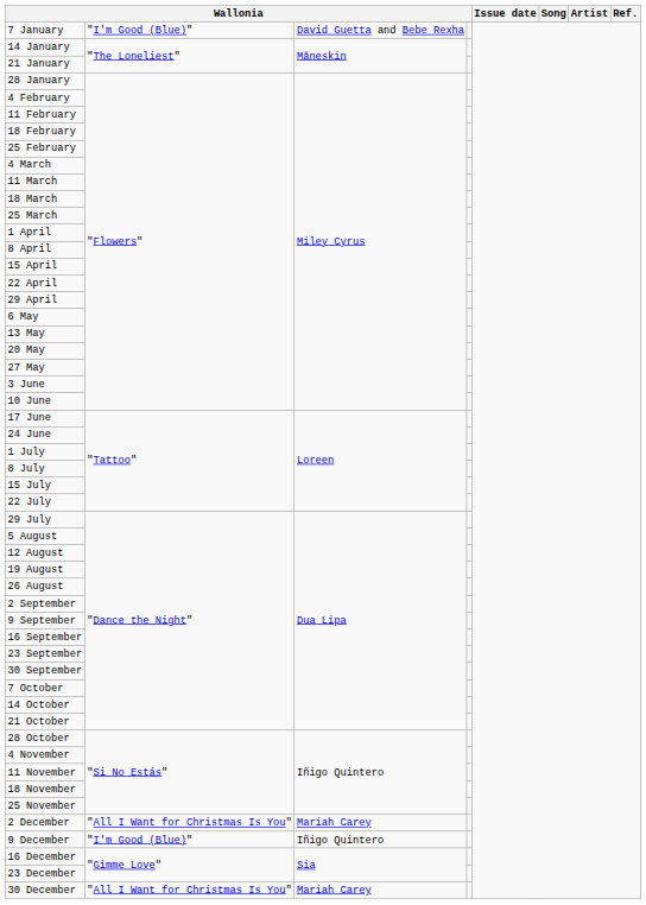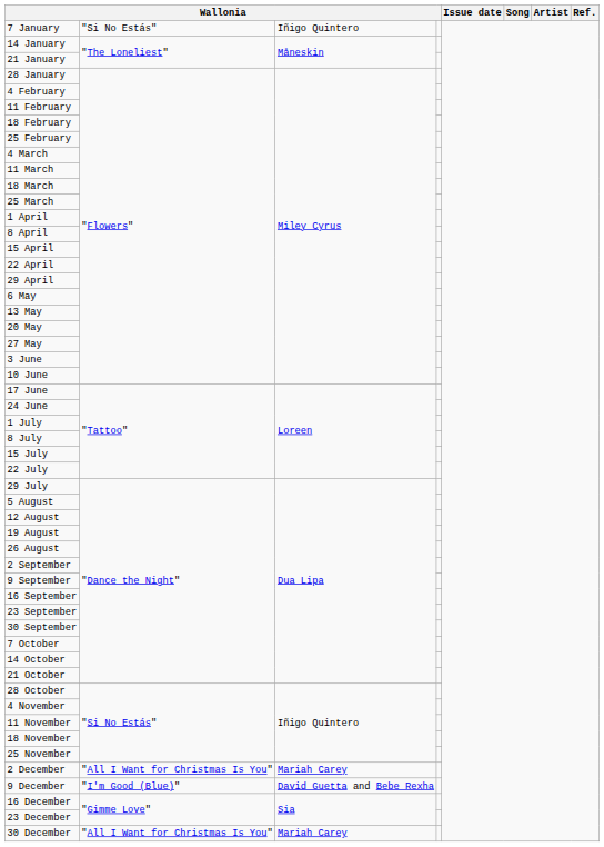7 January | column 2: "I'm Good (Blue)" -> "Si No Estás"
7 January | column 3: David Guetta and Bebe Rexha -> Iñigo Quintero
9 December | column 3: Iñigo Quintero -> David Guetta and Bebe Rexha
